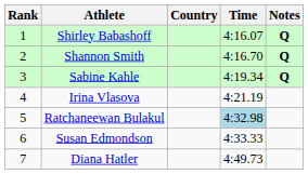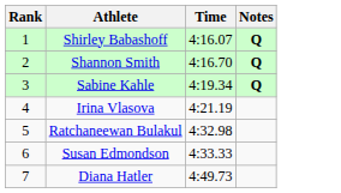- column: Country
Ratchaneewan Bulakul | Time: lightblue background -> no background
